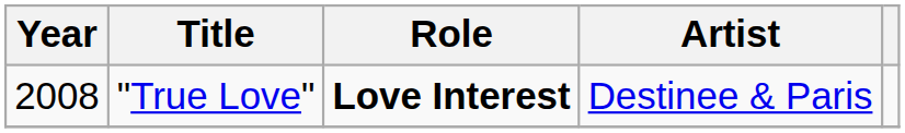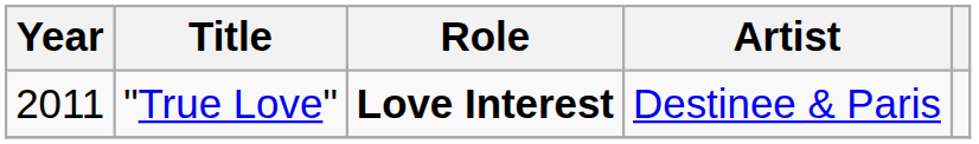"True Love" | Year: 2008 -> 2011
